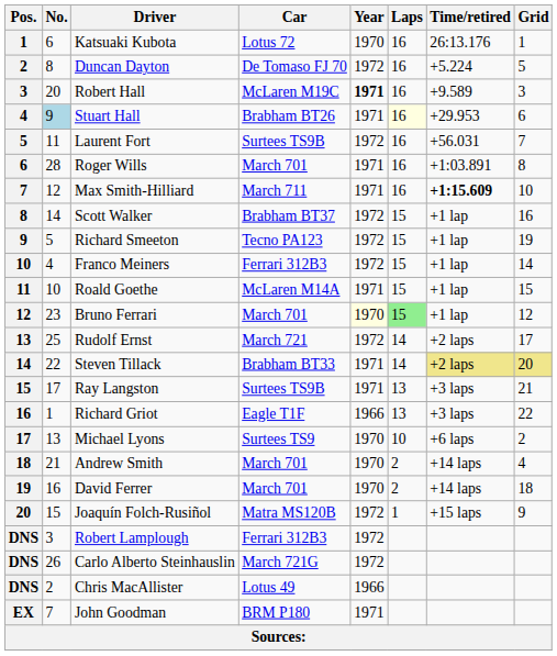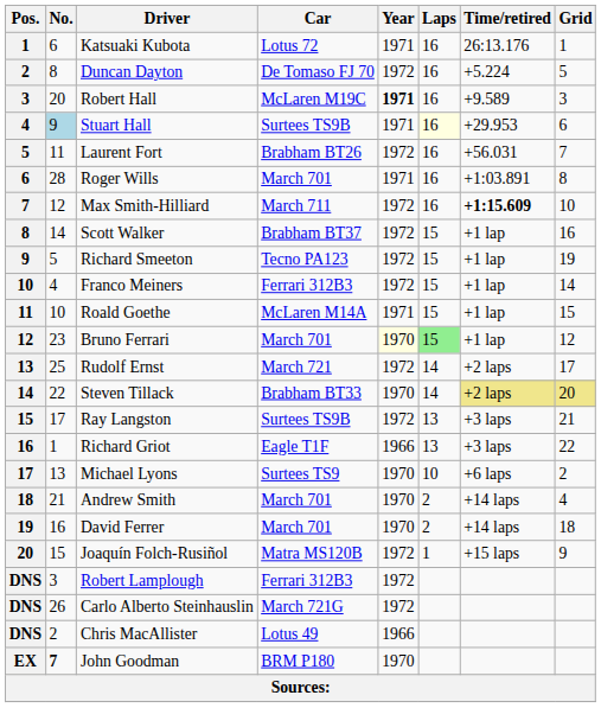Katsuaki Kubota | Year: 1970 -> 1971
Stuart Hall | Car: Brabham BT26 -> Surtees TS9B
Laurent Fort | Car: Surtees TS9B -> Brabham BT26
Max Smith-Hilliard | Year: 1971 -> 1972
Steven Tillack | Year: 1971 -> 1970
Ray Langston | Year: 1971 -> 1972
John Goodman | No.: normal -> bold
John Goodman | Year: 1971 -> 1970
